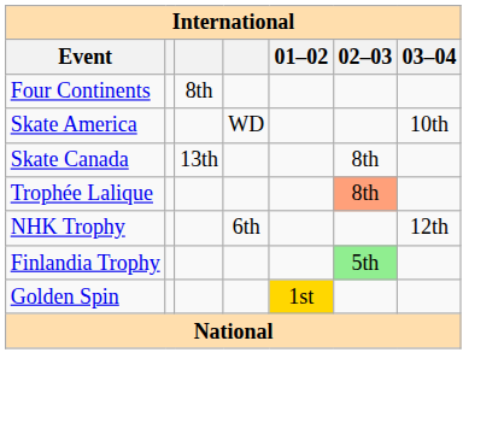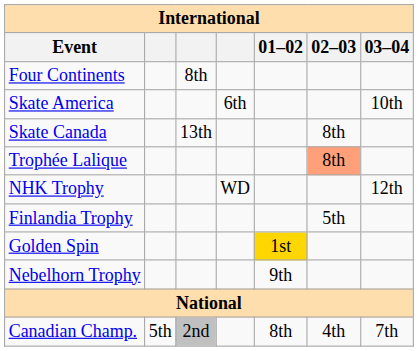Skate America | column 4: WD -> 6th
NHK Trophy | column 4: 6th -> WD
Finlandia Trophy | 02–03: lightgreen background -> no background
+ row: Nebelhorn Trophy | 9th
+ row: Canadian Champ. | 5th | 2nd | 8th | 4th | 7th
